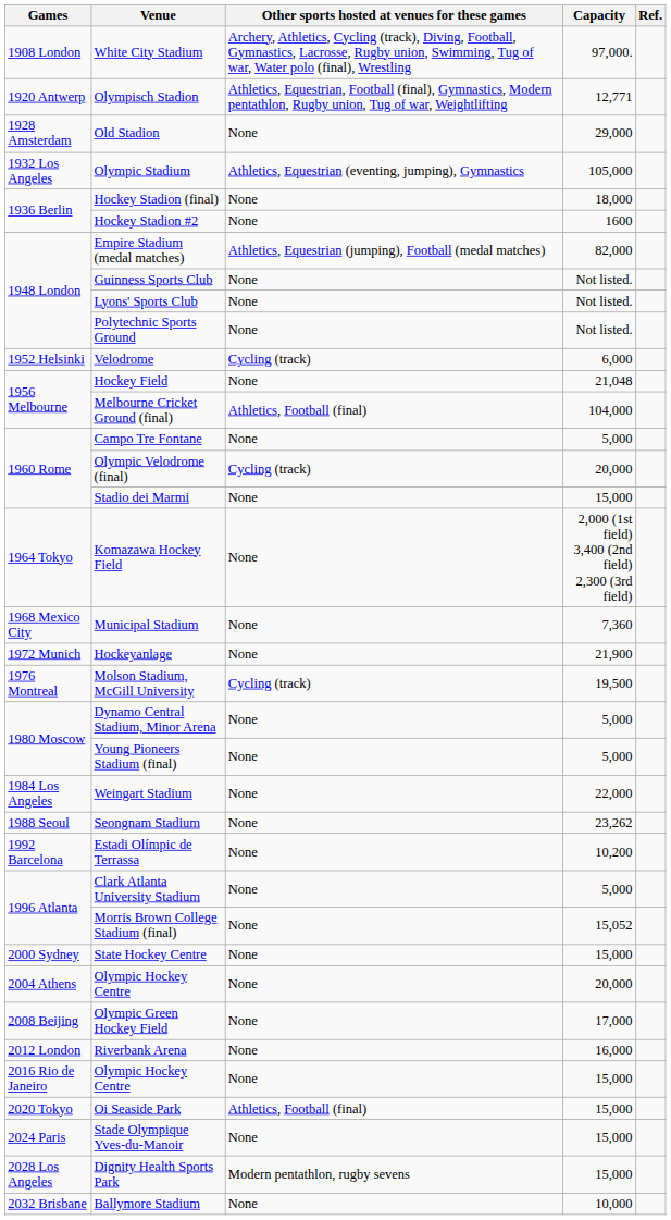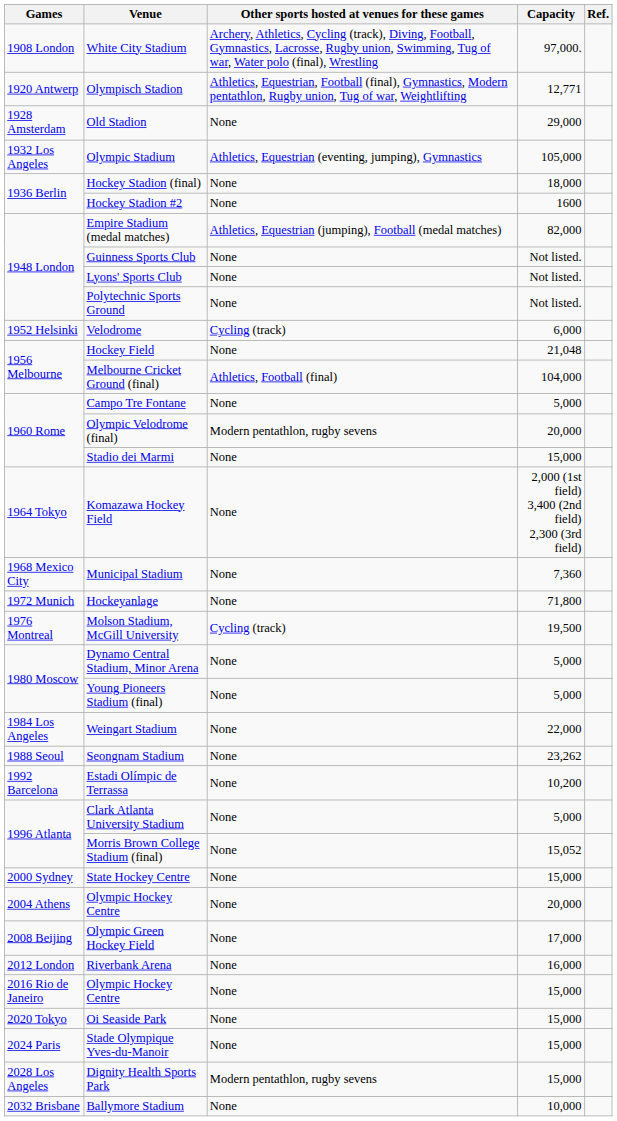Olympic Velodrome (final) | Other sports hosted at venues for these games: Cycling (track) -> Modern pentathlon, rugby sevens
Hockeyanlage | Capacity: 21,900 -> 71,800
Oi Seaside Park | Other sports hosted at venues for these games: Athletics, Football (final) -> None
